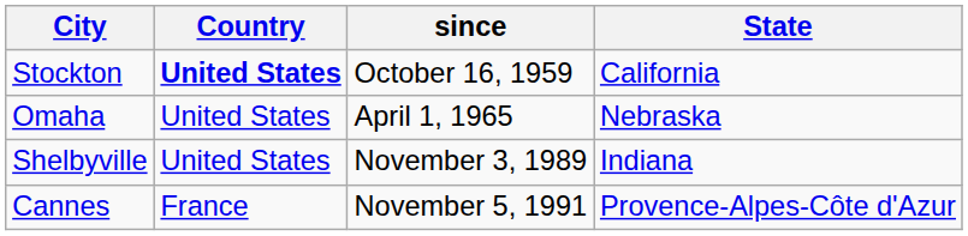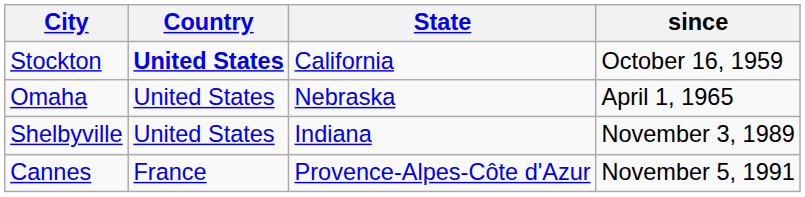columns swapped: State <-> since
